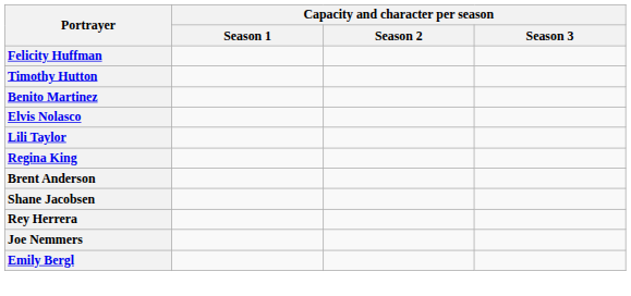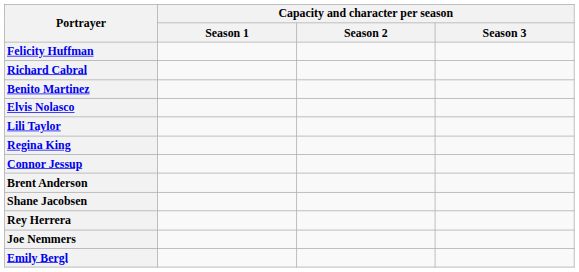- row: Timothy Hutton
+ row: Richard Cabral
+ row: Connor Jessup
